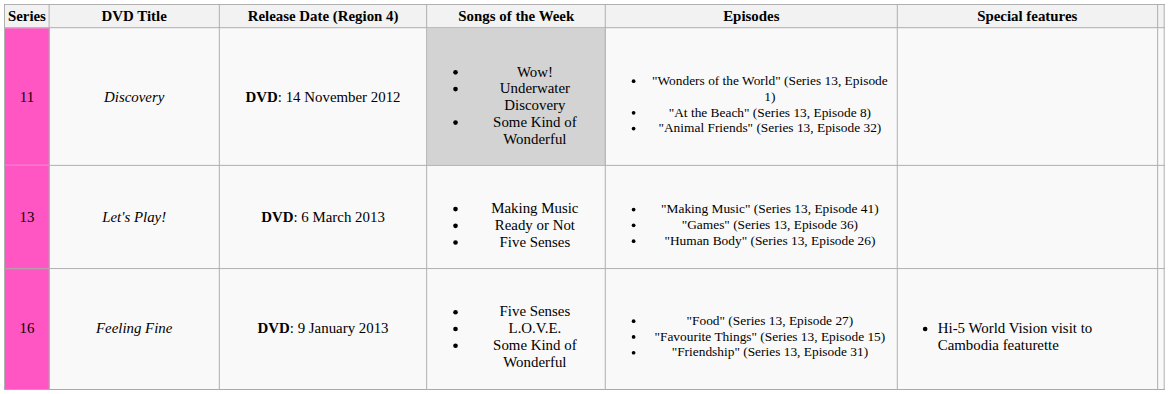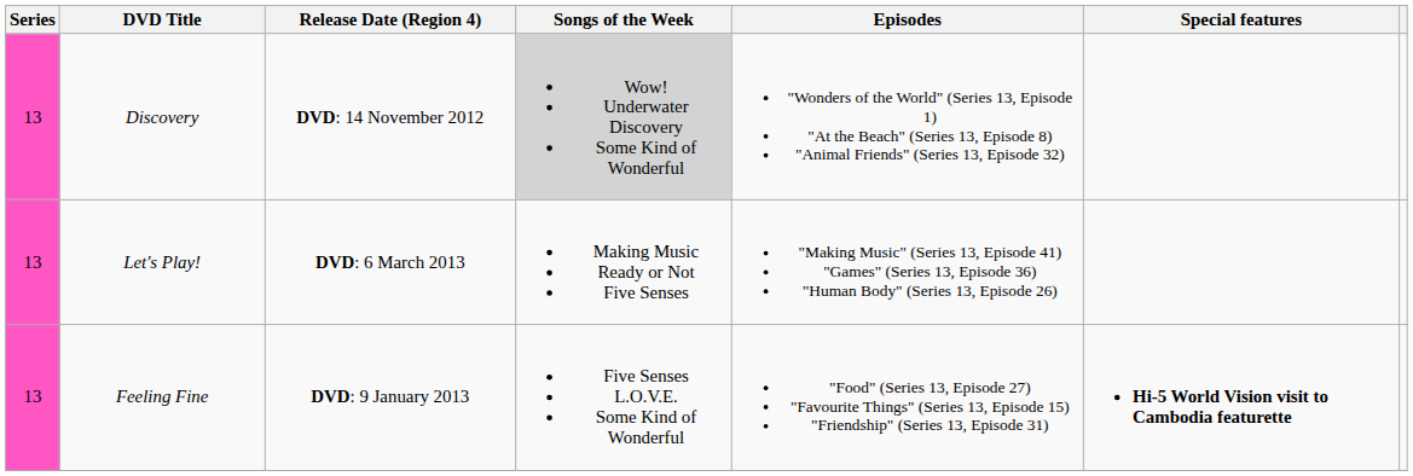Discovery | Series: 11 -> 13
Feeling Fine | Series: 16 -> 13
Feeling Fine | Special features: normal -> bold
